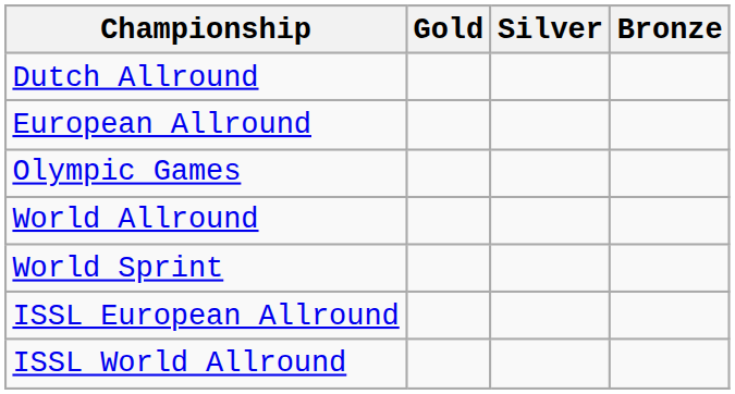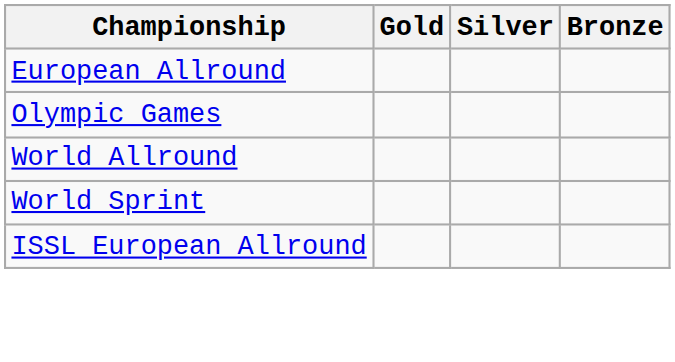- row: Dutch Allround
- row: ISSL World Allround
